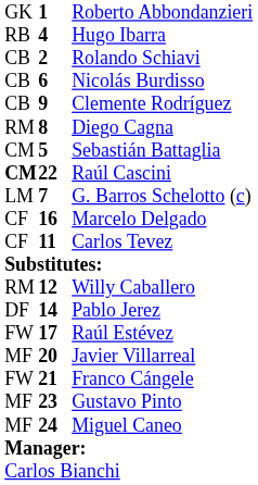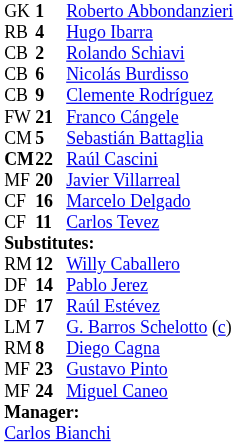rows swapped: Diego Cagna <-> Franco Cángele
rows swapped: G. Barros Schelotto (c) <-> Javier Villarreal
Raúl Estévez | column 1: FW -> DF
